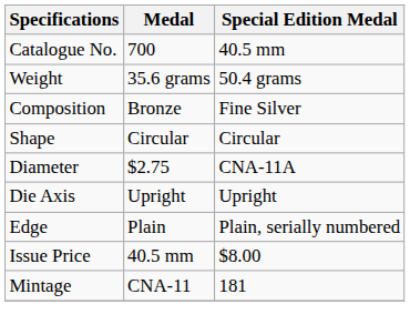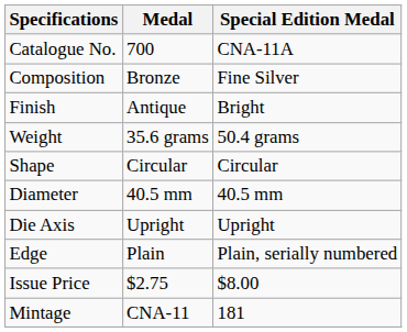Catalogue No. | Special Edition Medal: 40.5 mm -> CNA-11A
rows swapped: Composition <-> Weight
+ row: Finish | Antique | Bright
Diameter | Medal: $2.75 -> 40.5 mm
Diameter | Special Edition Medal: CNA-11A -> 40.5 mm
Issue Price | Medal: 40.5 mm -> $2.75
